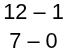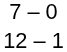rows swapped: 12 – 1 <-> 7 – 0
